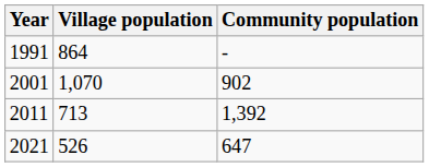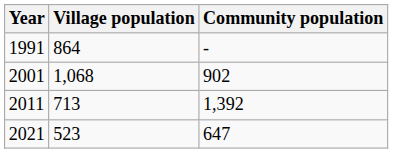2001 | Village population: 1,070 -> 1,068
2021 | Village population: 526 -> 523
